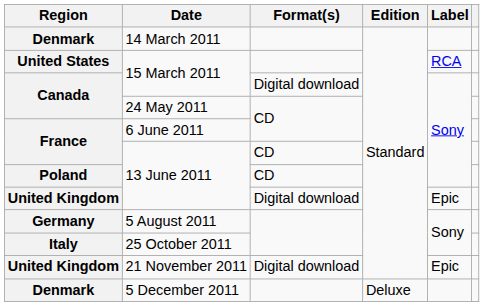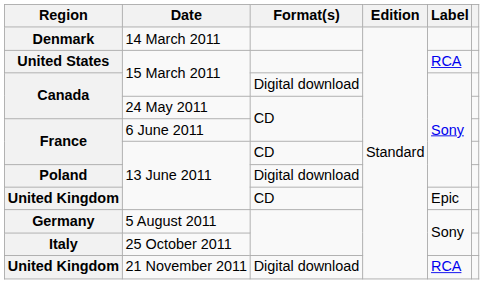Poland / 13 June 2011 | Format(s): CD -> Digital download
United Kingdom / 13 June 2011 | Format(s): Digital download -> CD
21 November 2011 | Label: Epic -> RCA
- row: Denmark | 5 December 2011 | Deluxe
